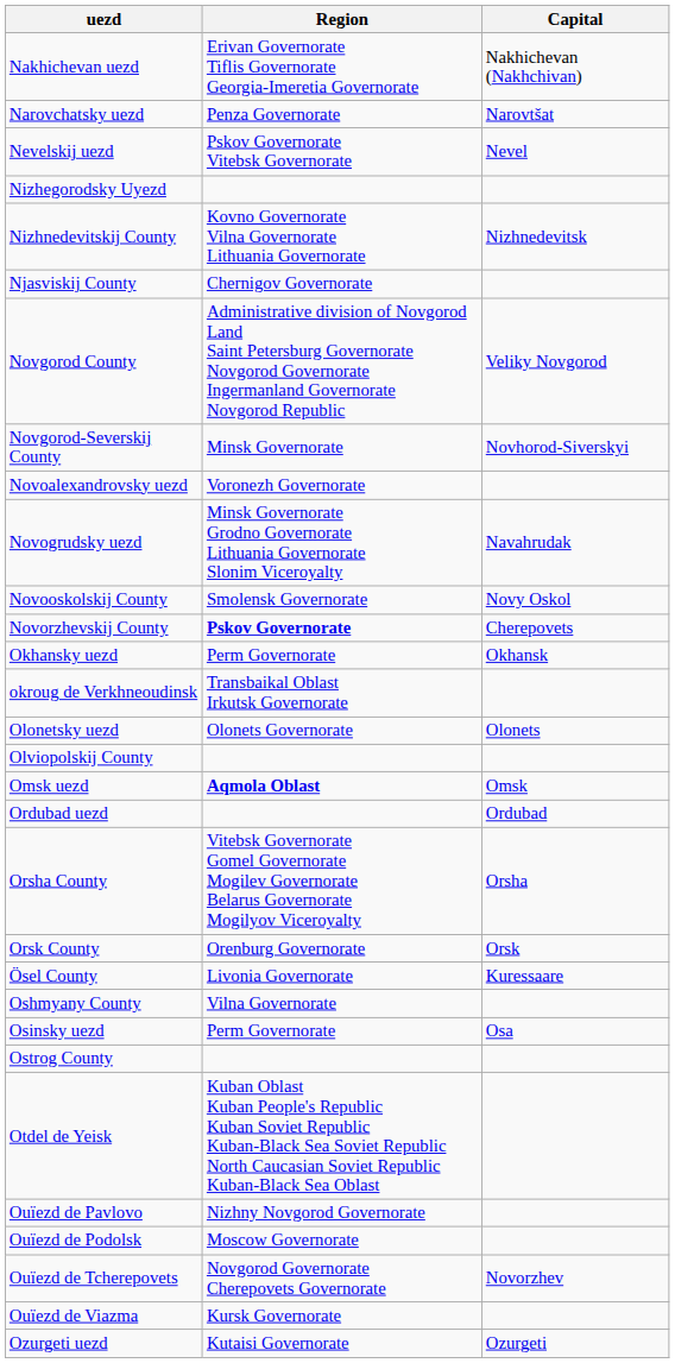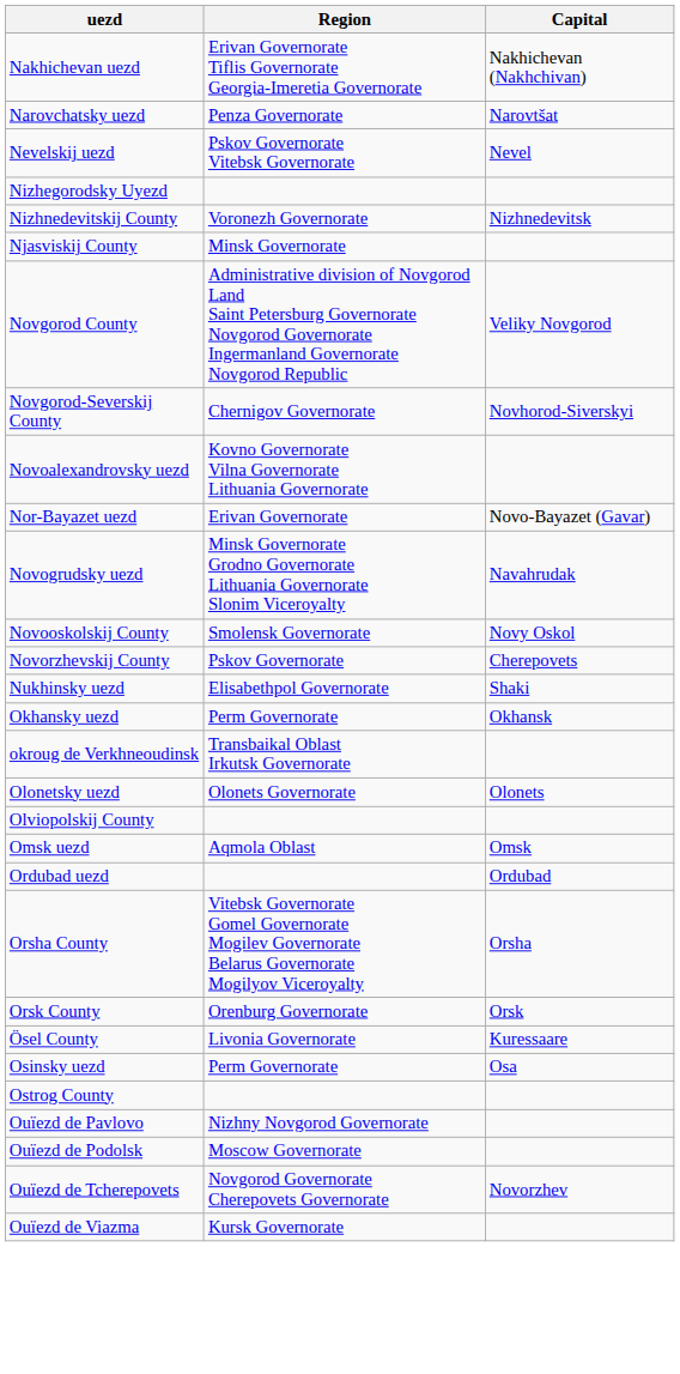Nizhnedevitskij County | Region: Kovno Governorate Vilna Governorate Lithuania Governorate -> Voronezh Governorate
Njasviskij County | Region: Chernigov Governorate -> Minsk Governorate
Novgorod-Severskij County | Region: Minsk Governorate -> Chernigov Governorate
Novoalexandrovsky uezd | Region: Voronezh Governorate -> Kovno Governorate Vilna Governorate Lithuania Governorate
+ row: Nor-Bayazet uezd | Erivan Governorate | Novo-Bayazet (Gavar)
Novorzhevskij County | Region: bold -> normal
+ row: Nukhinsky uezd | Elisabethpol Governorate | Shaki
Omsk uezd | Region: bold -> normal
- row: Oshmyany County | Vilna Governorate
- row: Otdel de Yeisk | Kuban Oblast Kuban People's Republic Kuban Soviet Republic Kuban-Black Sea Soviet Republic North Caucasian Soviet Republic Kuban-Black Sea Oblast
- row: Ozurgeti uezd | Kutaisi Governorate | Ozurgeti
